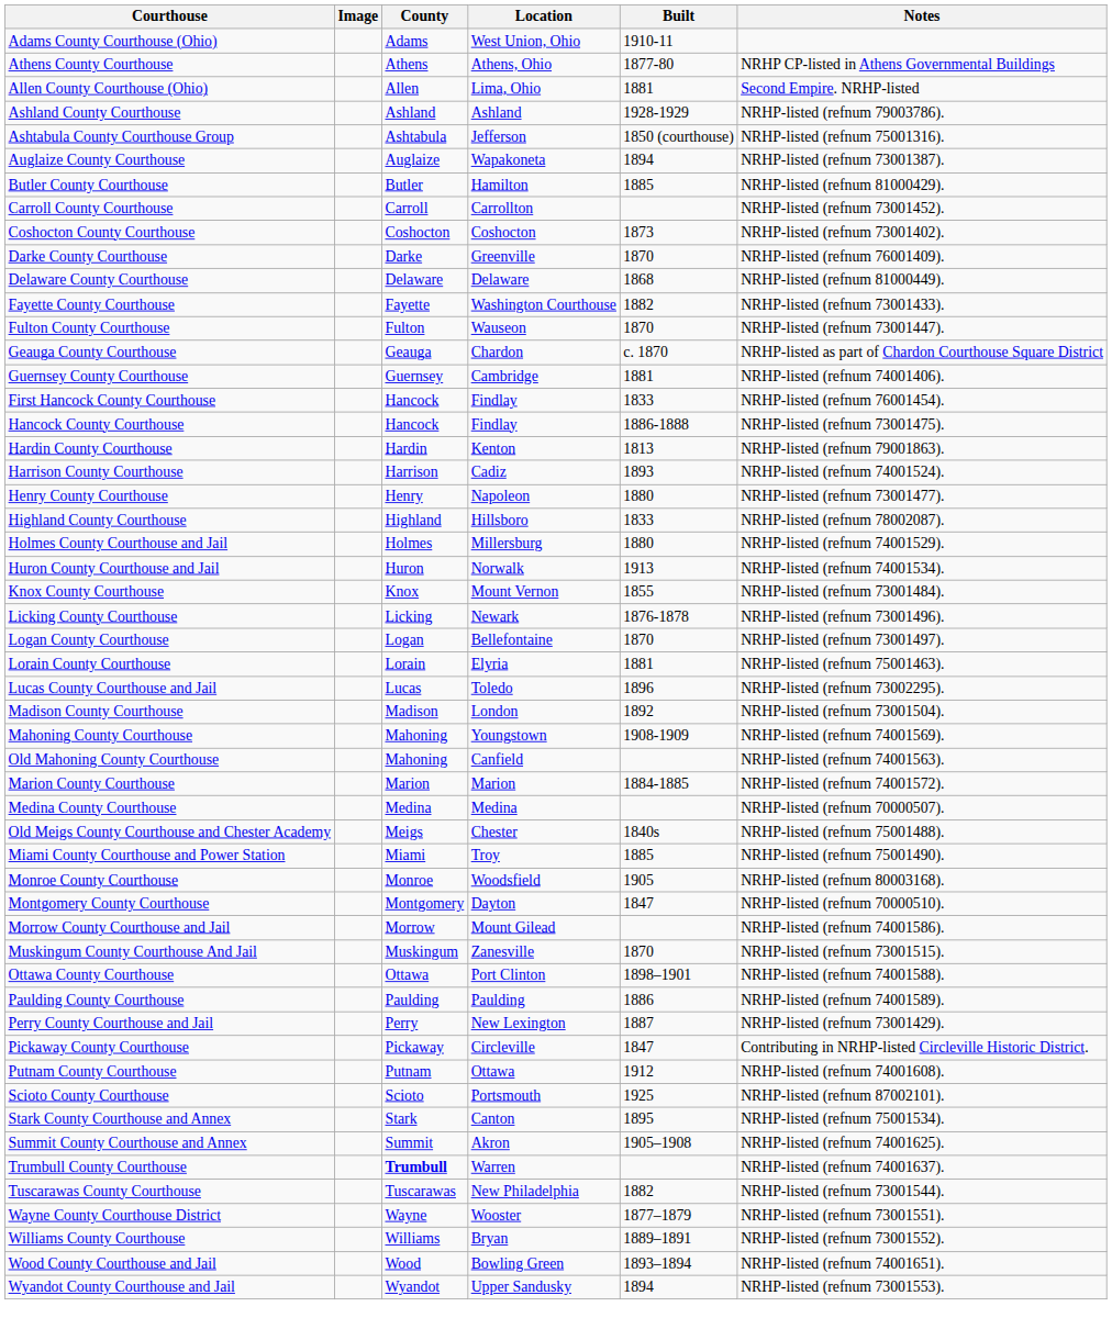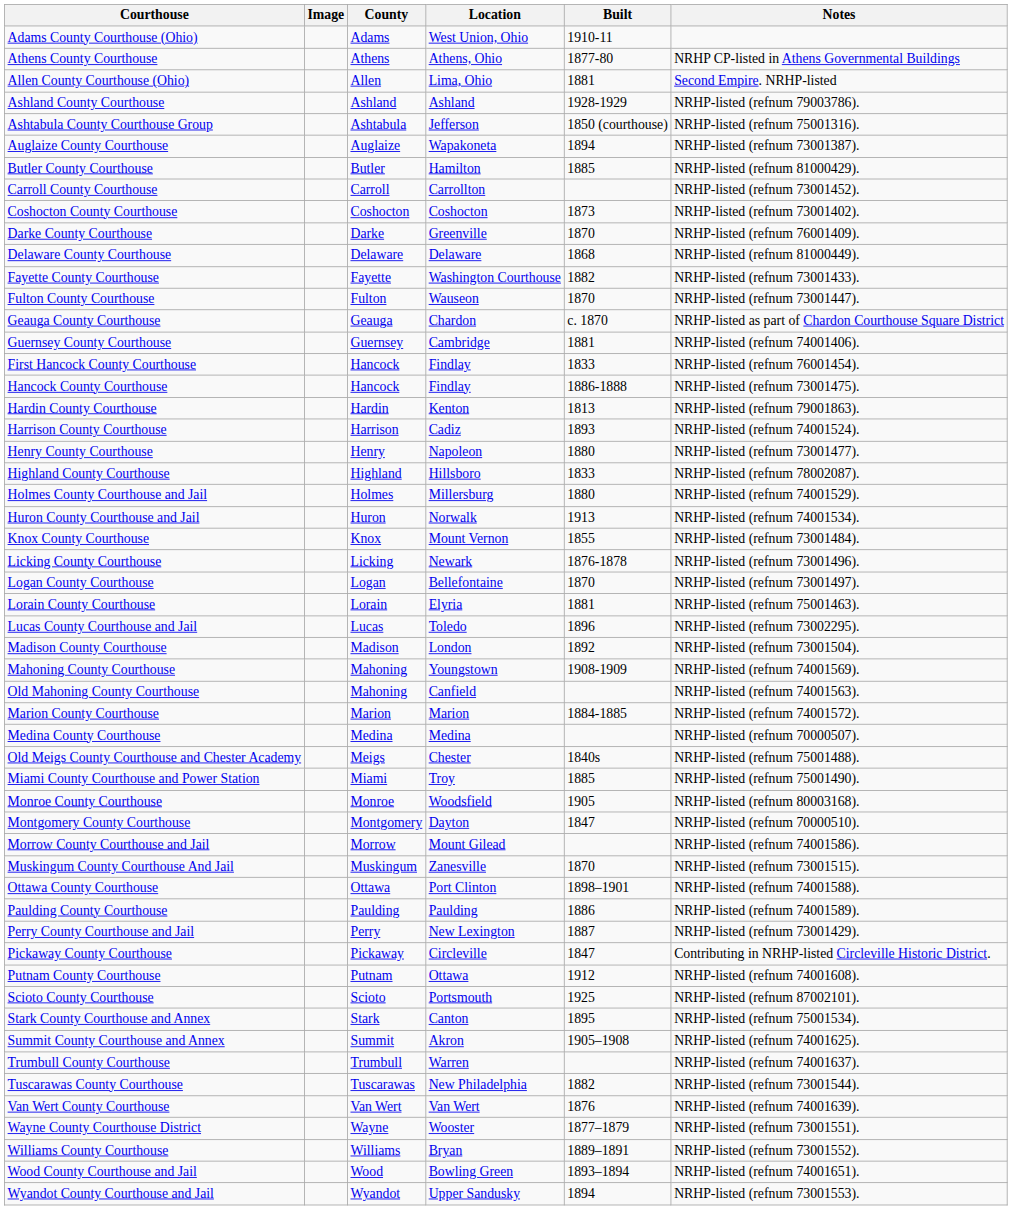Trumbull County Courthouse | County: bold -> normal
+ row: Van Wert County Courthouse | Van Wert | Van Wert | 1876 | NRHP-listed (refnum 74001639).
